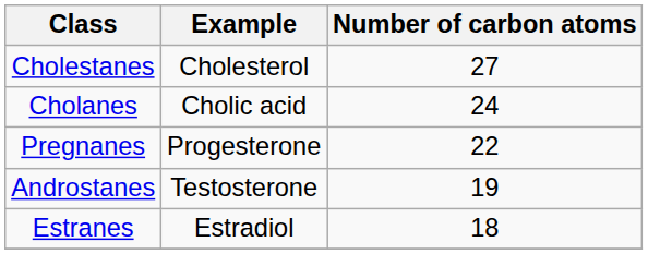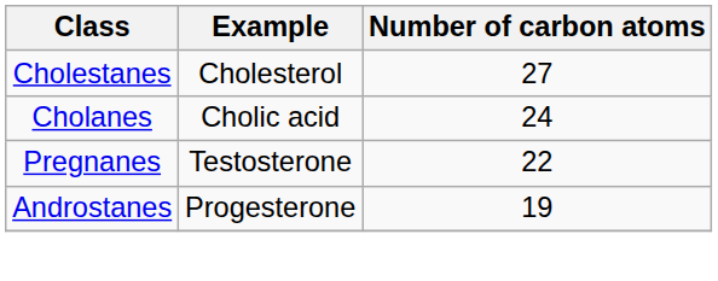Pregnanes | Example: Progesterone -> Testosterone
Androstanes | Example: Testosterone -> Progesterone
- row: Estranes | Estradiol | 18
